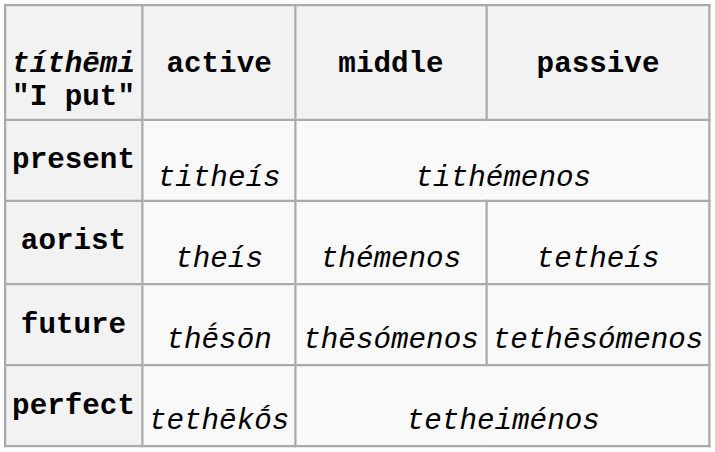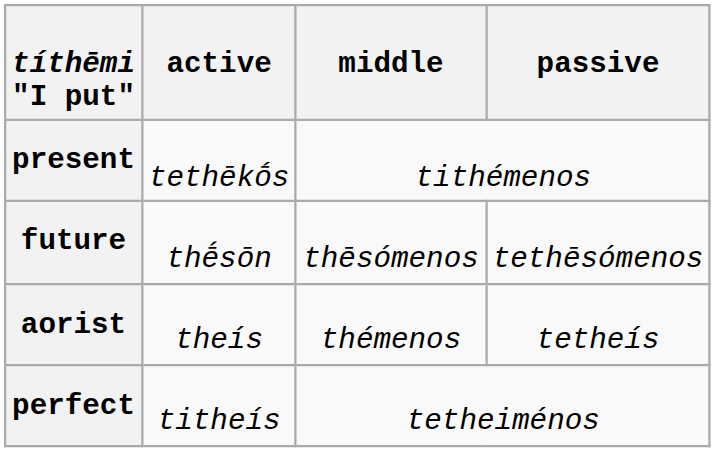present | active: titheís -> tethēkṓs
rows swapped: aorist <-> future
perfect | active: tethēkṓs -> titheís
